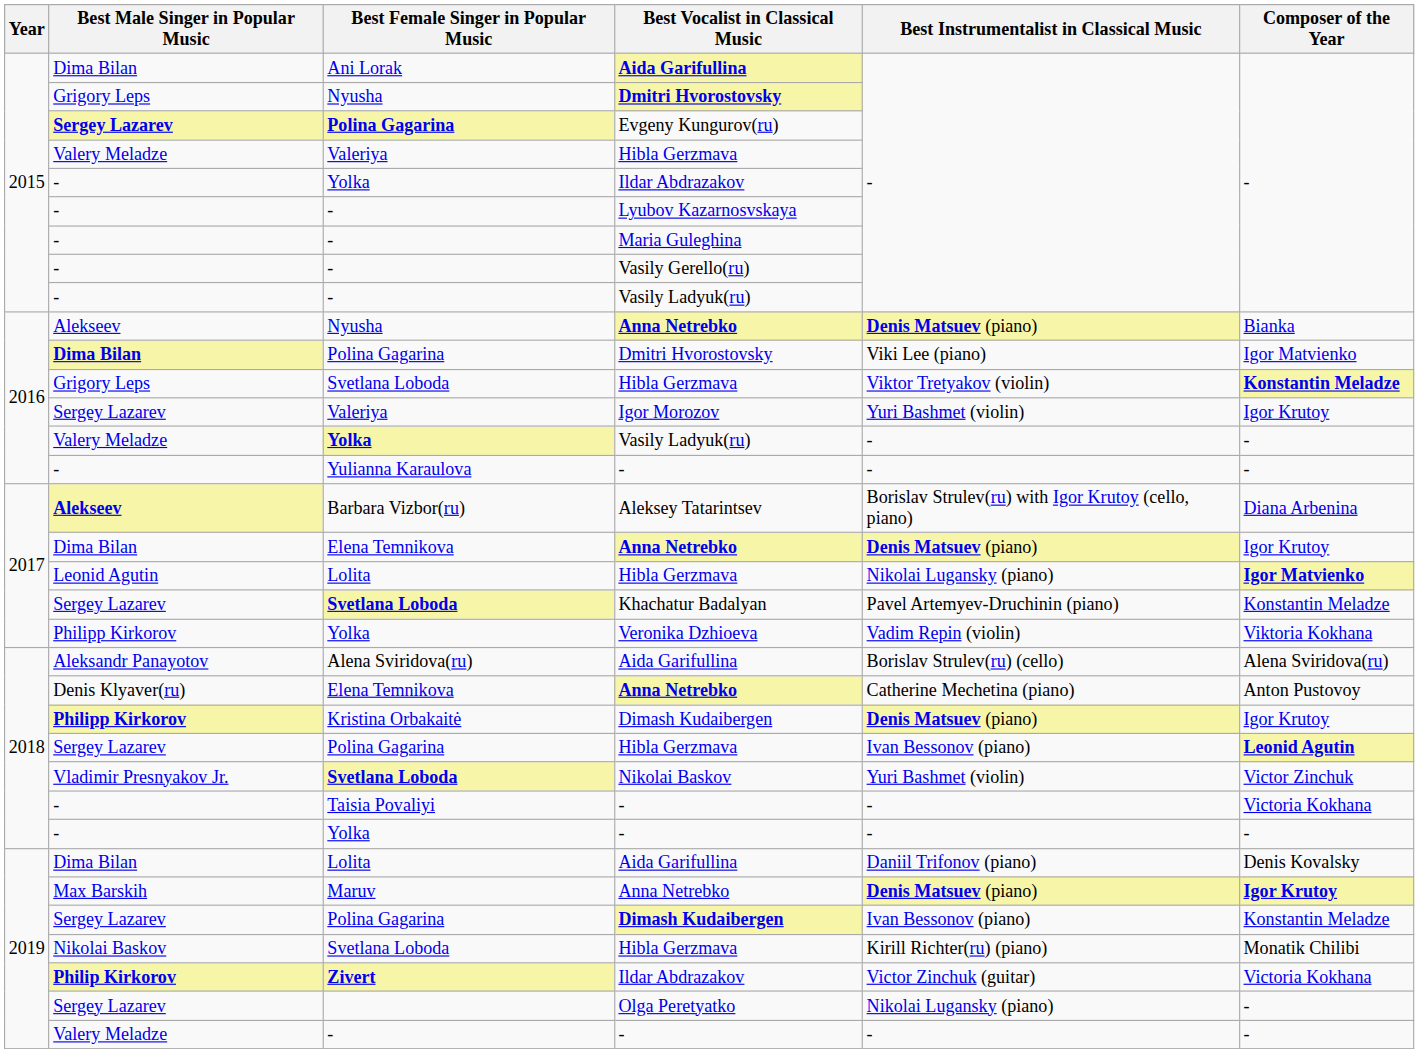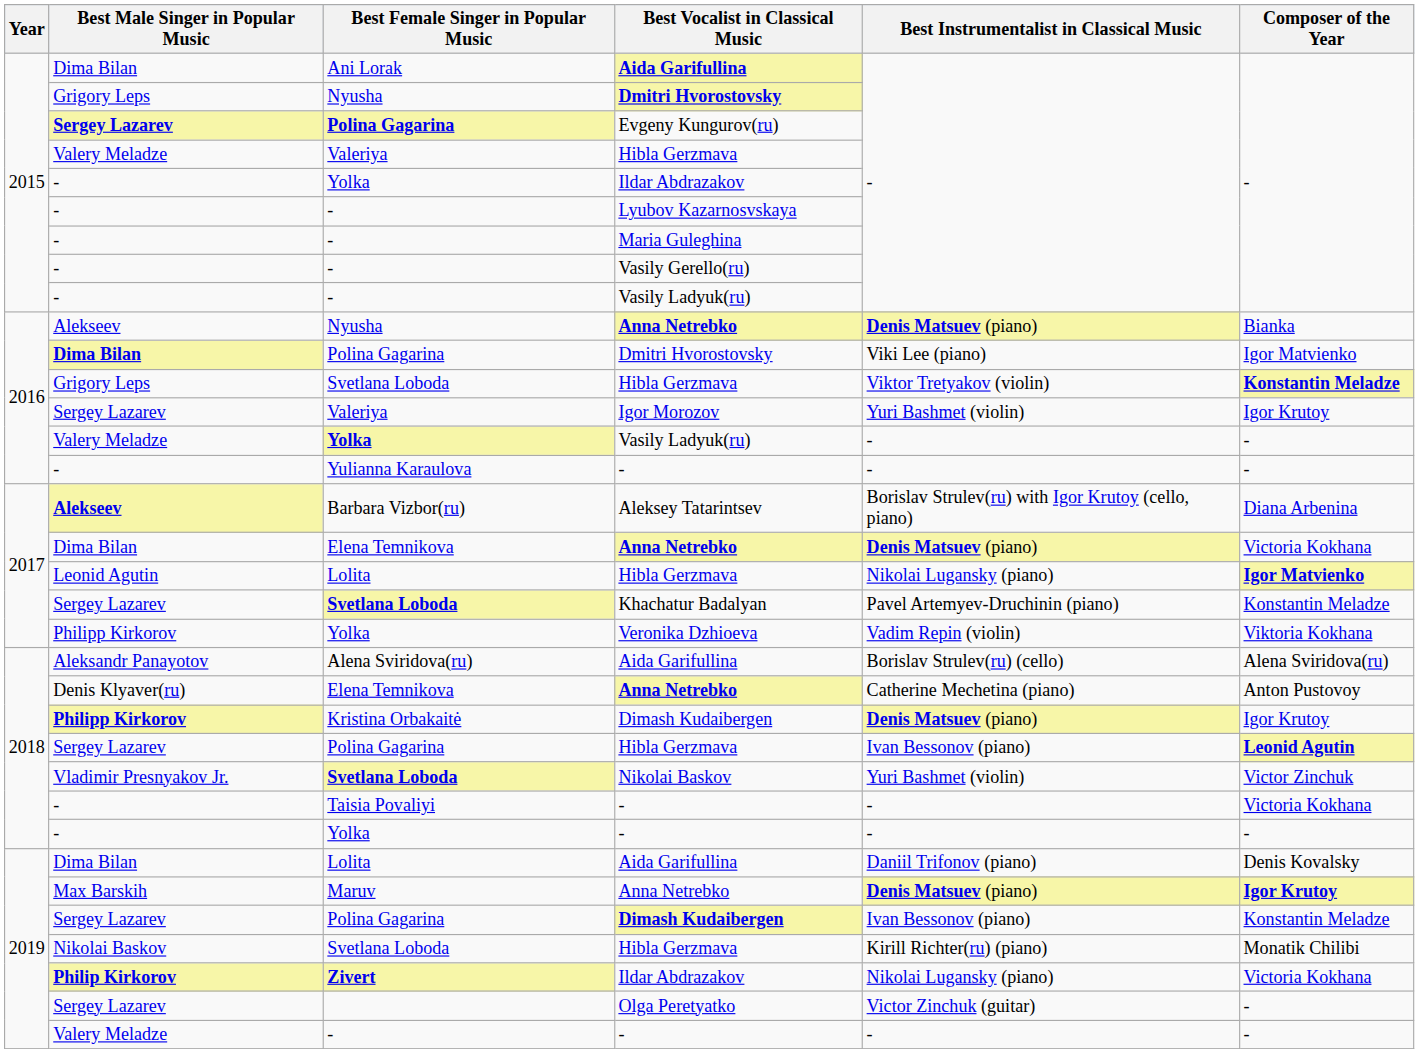2017 / Anna Netrebko | Composer of the Year: Igor Krutoy -> Victoria Kokhana
2019 / Ildar Abdrazakov | Best Instrumentalist in Classical Music: Victor Zinchuk (guitar) -> Nikolai Lugansky (piano)
Olga Peretyatko | Best Instrumentalist in Classical Music: Nikolai Lugansky (piano) -> Victor Zinchuk (guitar)
